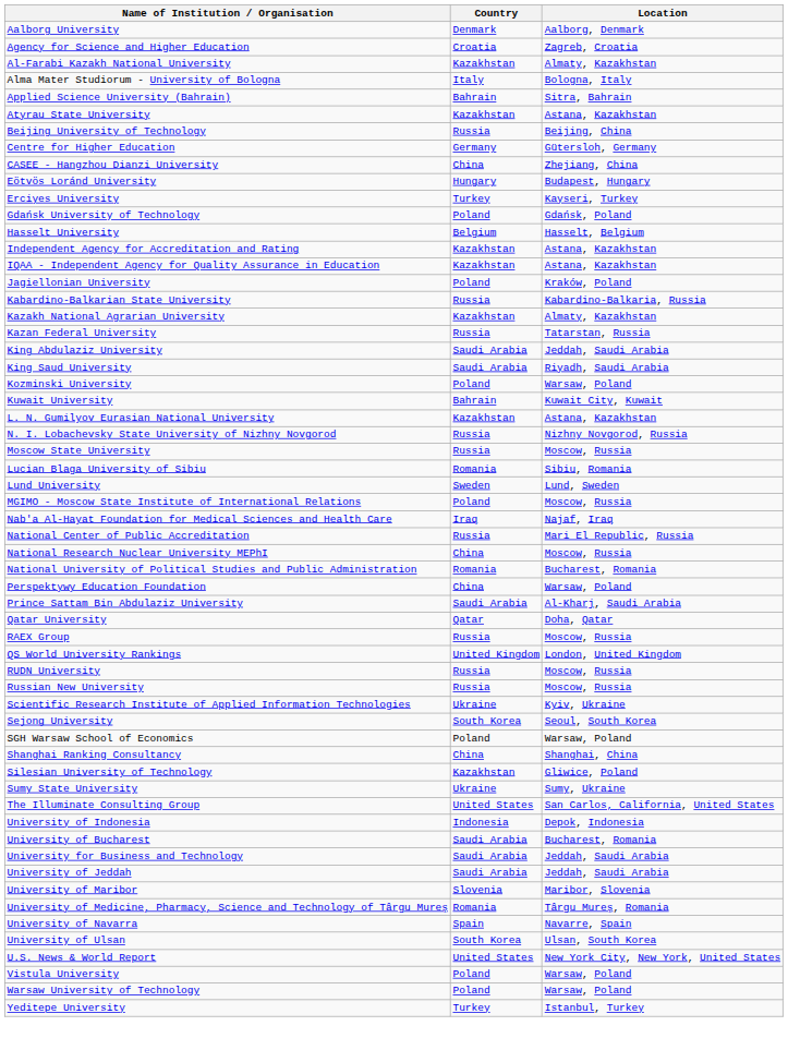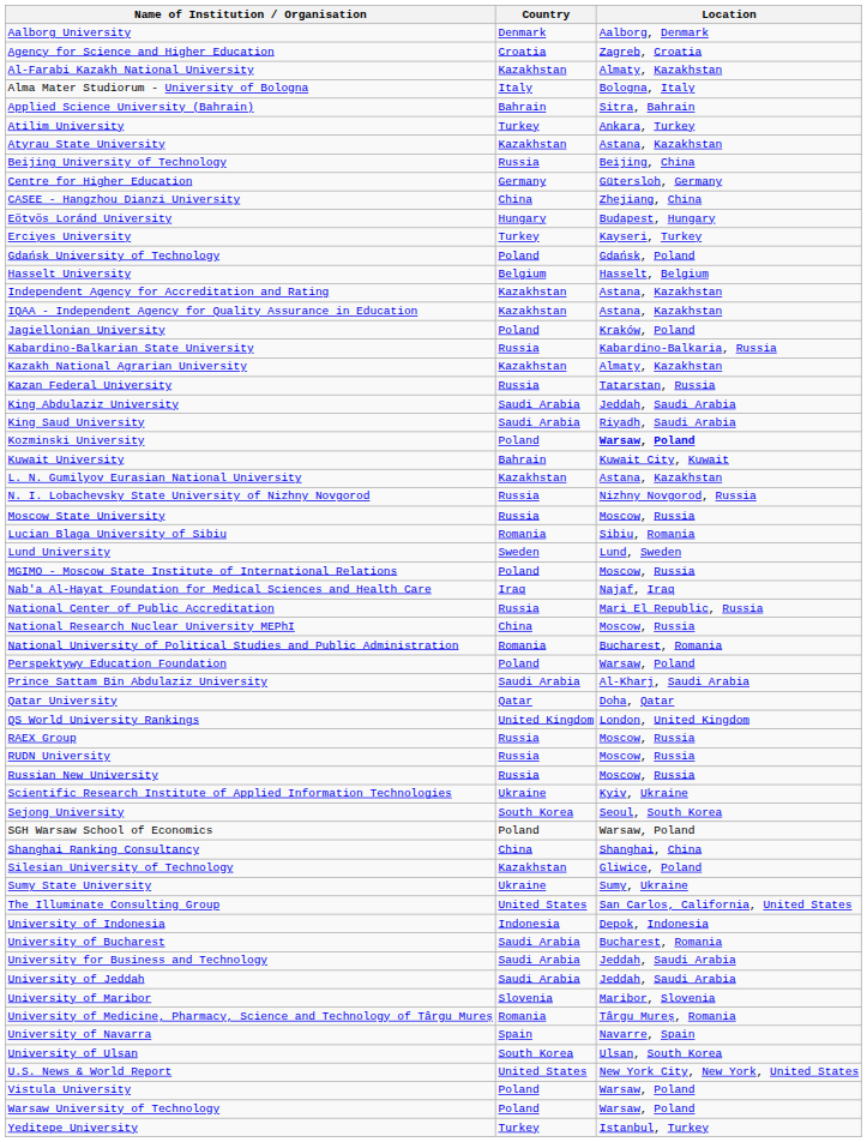+ row: Atilim University | Turkey | Ankara, Turkey
Kozminski University | Location: normal -> bold
Perspektywy Education Foundation | Country: China -> Poland
rows swapped: QS World University Rankings <-> RAEX Group
